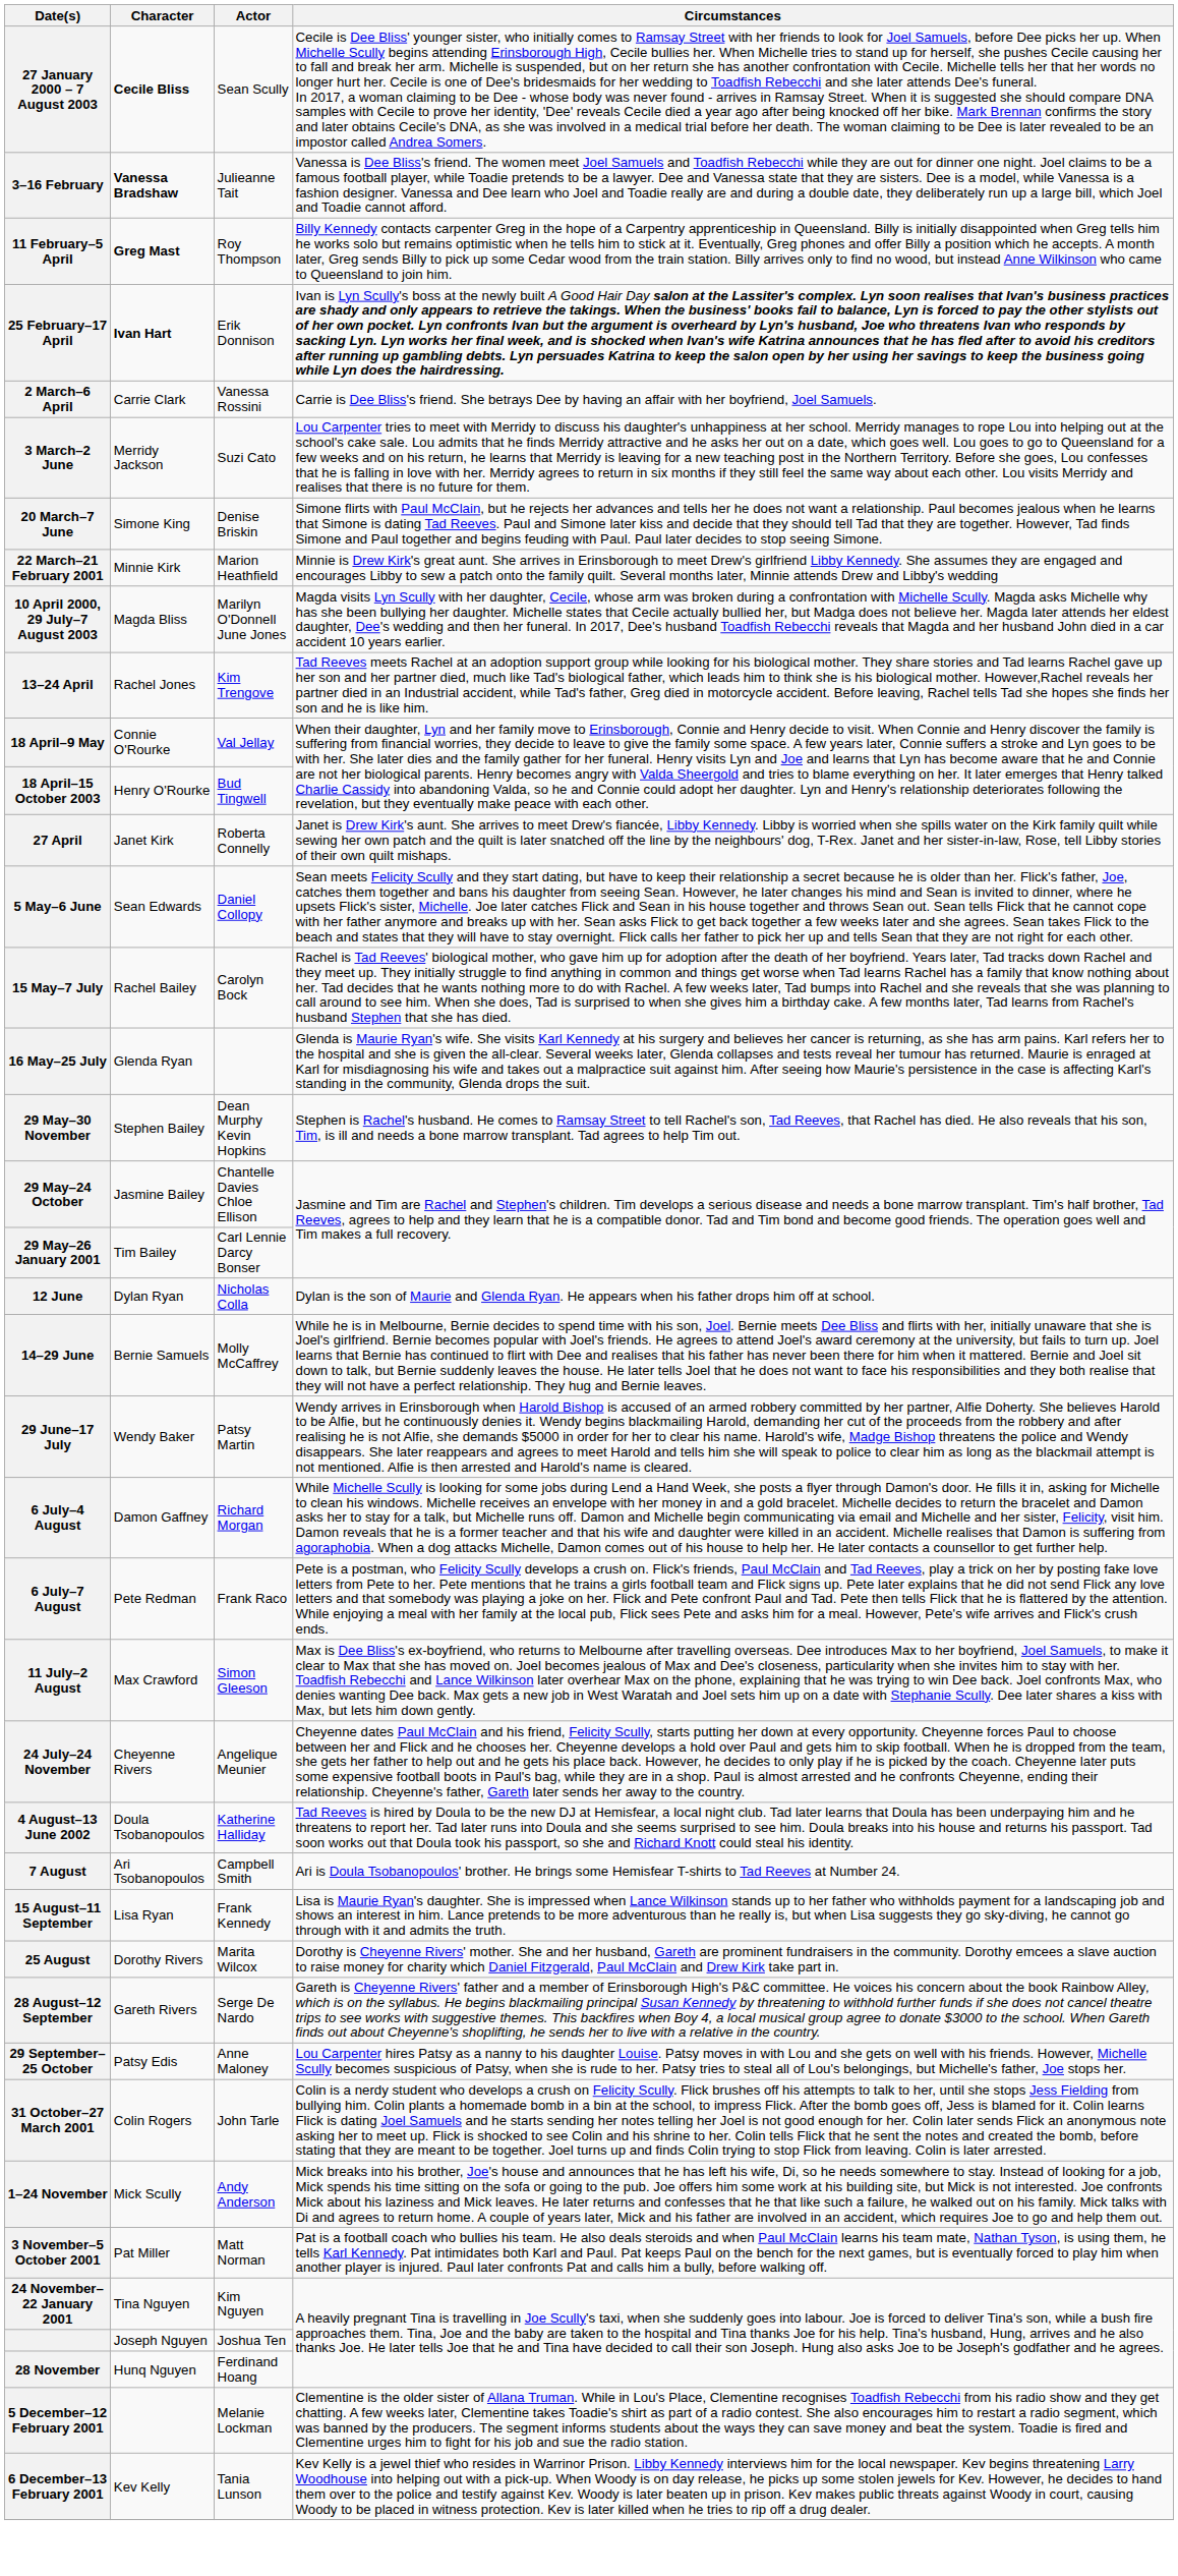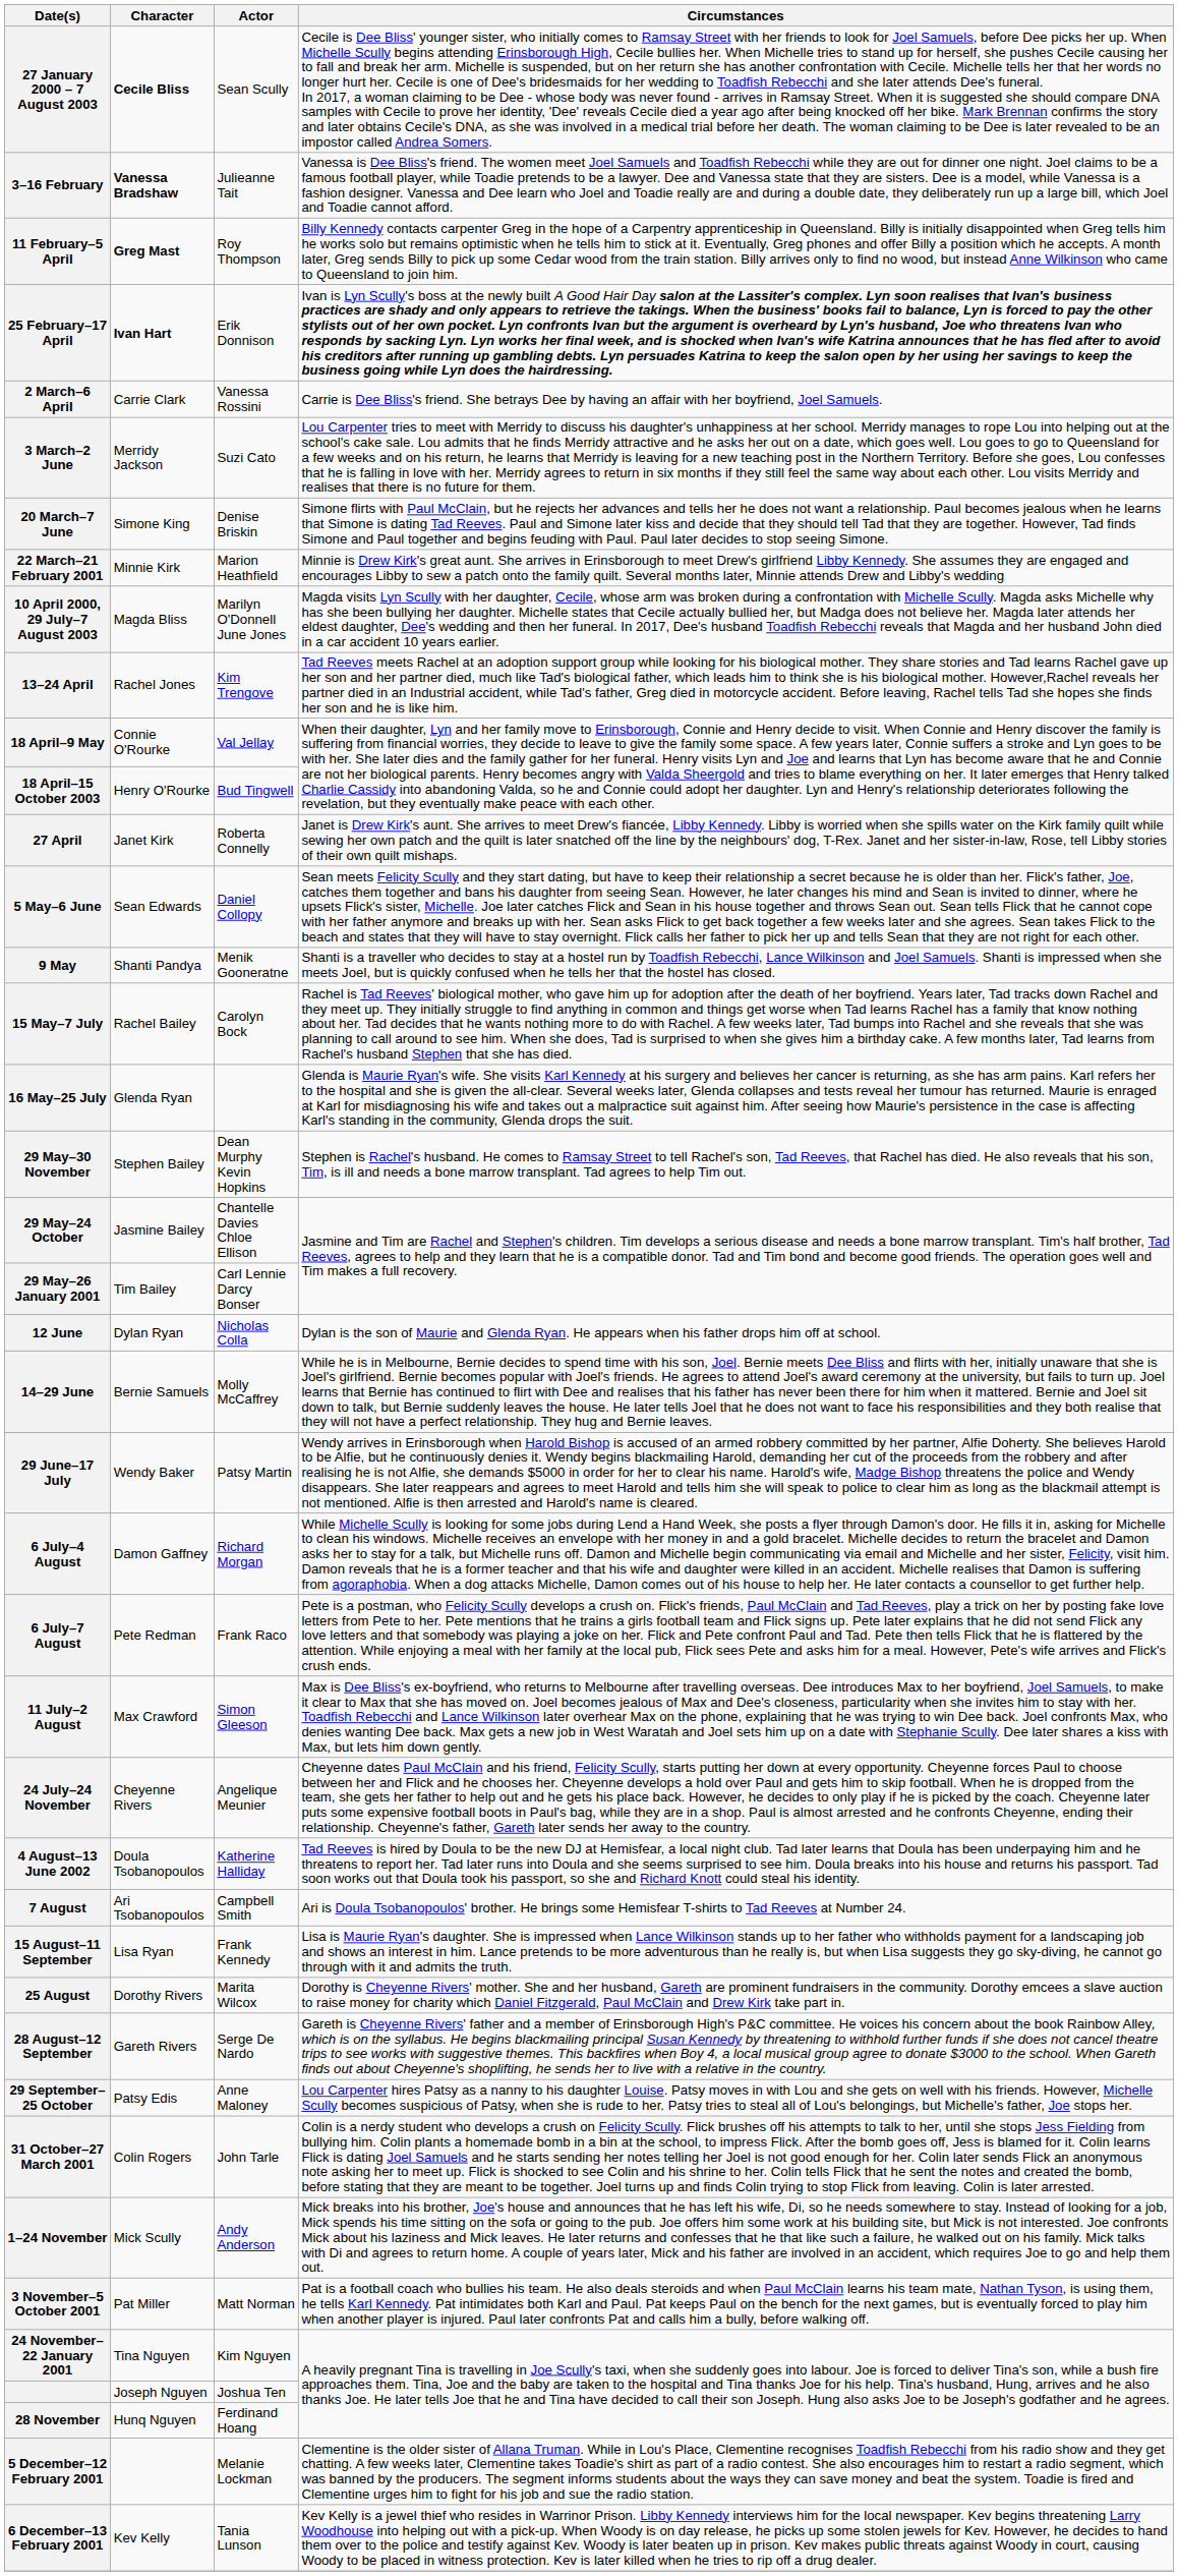+ row: 9 May | Shanti Pandya | Menik Gooneratne | Shanti is a traveller who decides to stay at a hostel run by Toadfish Rebecchi, Lance Wilkinson and Joel Samuels. Shanti is impressed when she meets Joel, but is quickly confused when he tells her that the hostel has closed.
